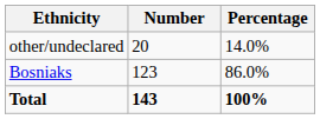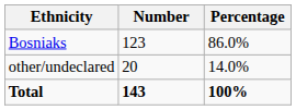rows swapped: Bosniaks <-> other/undeclared
